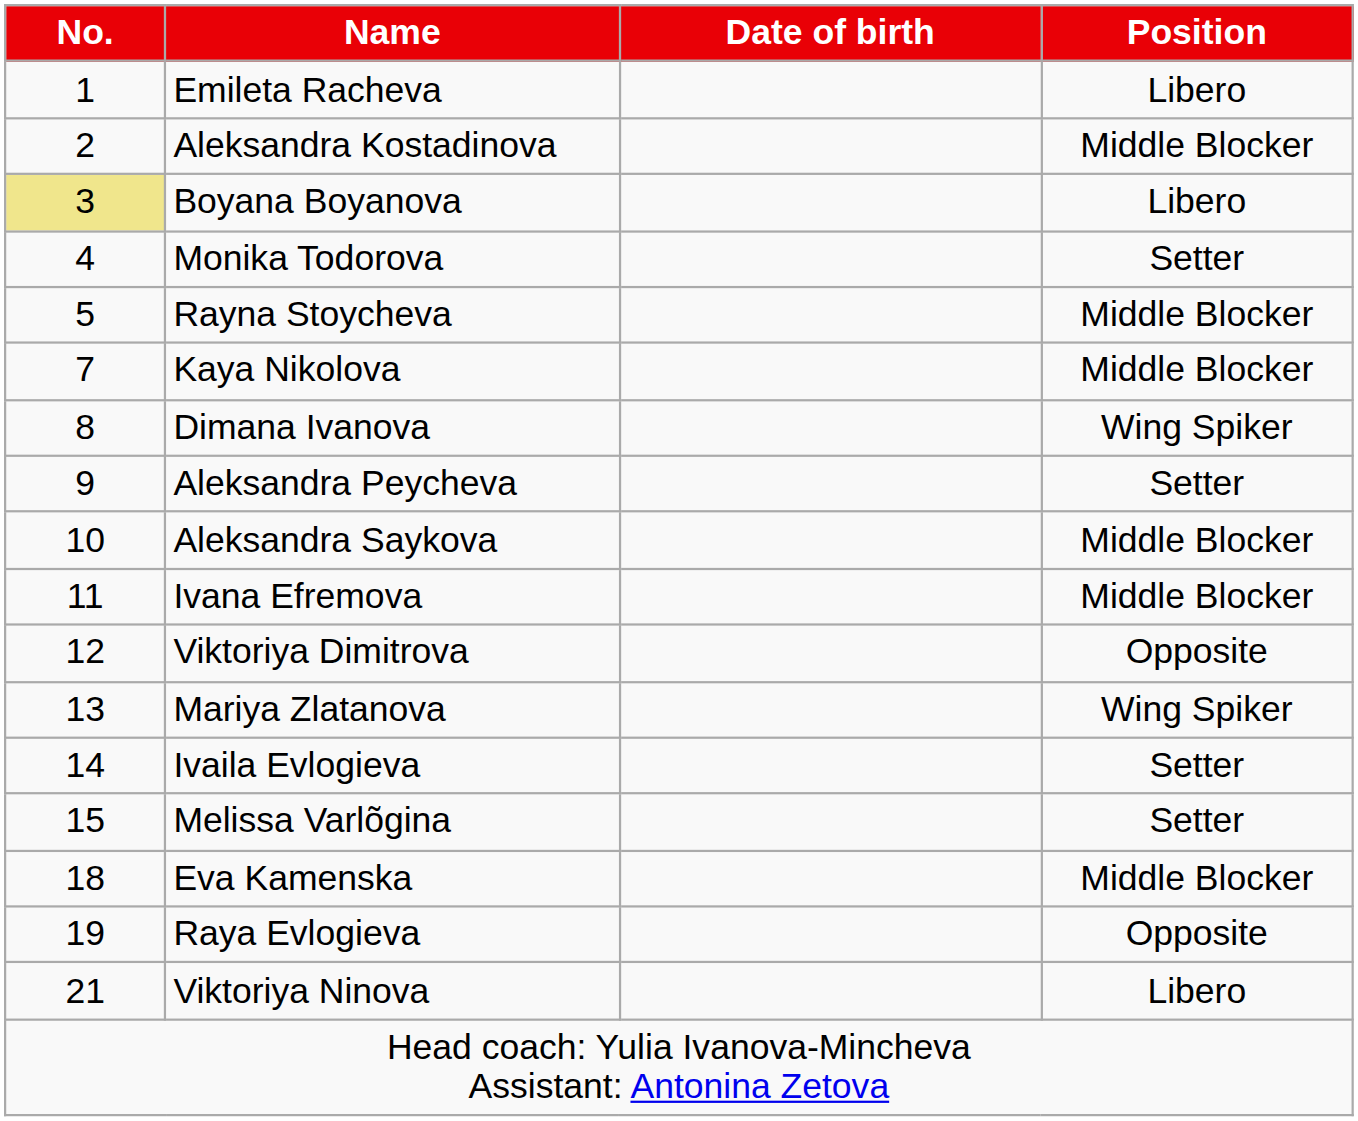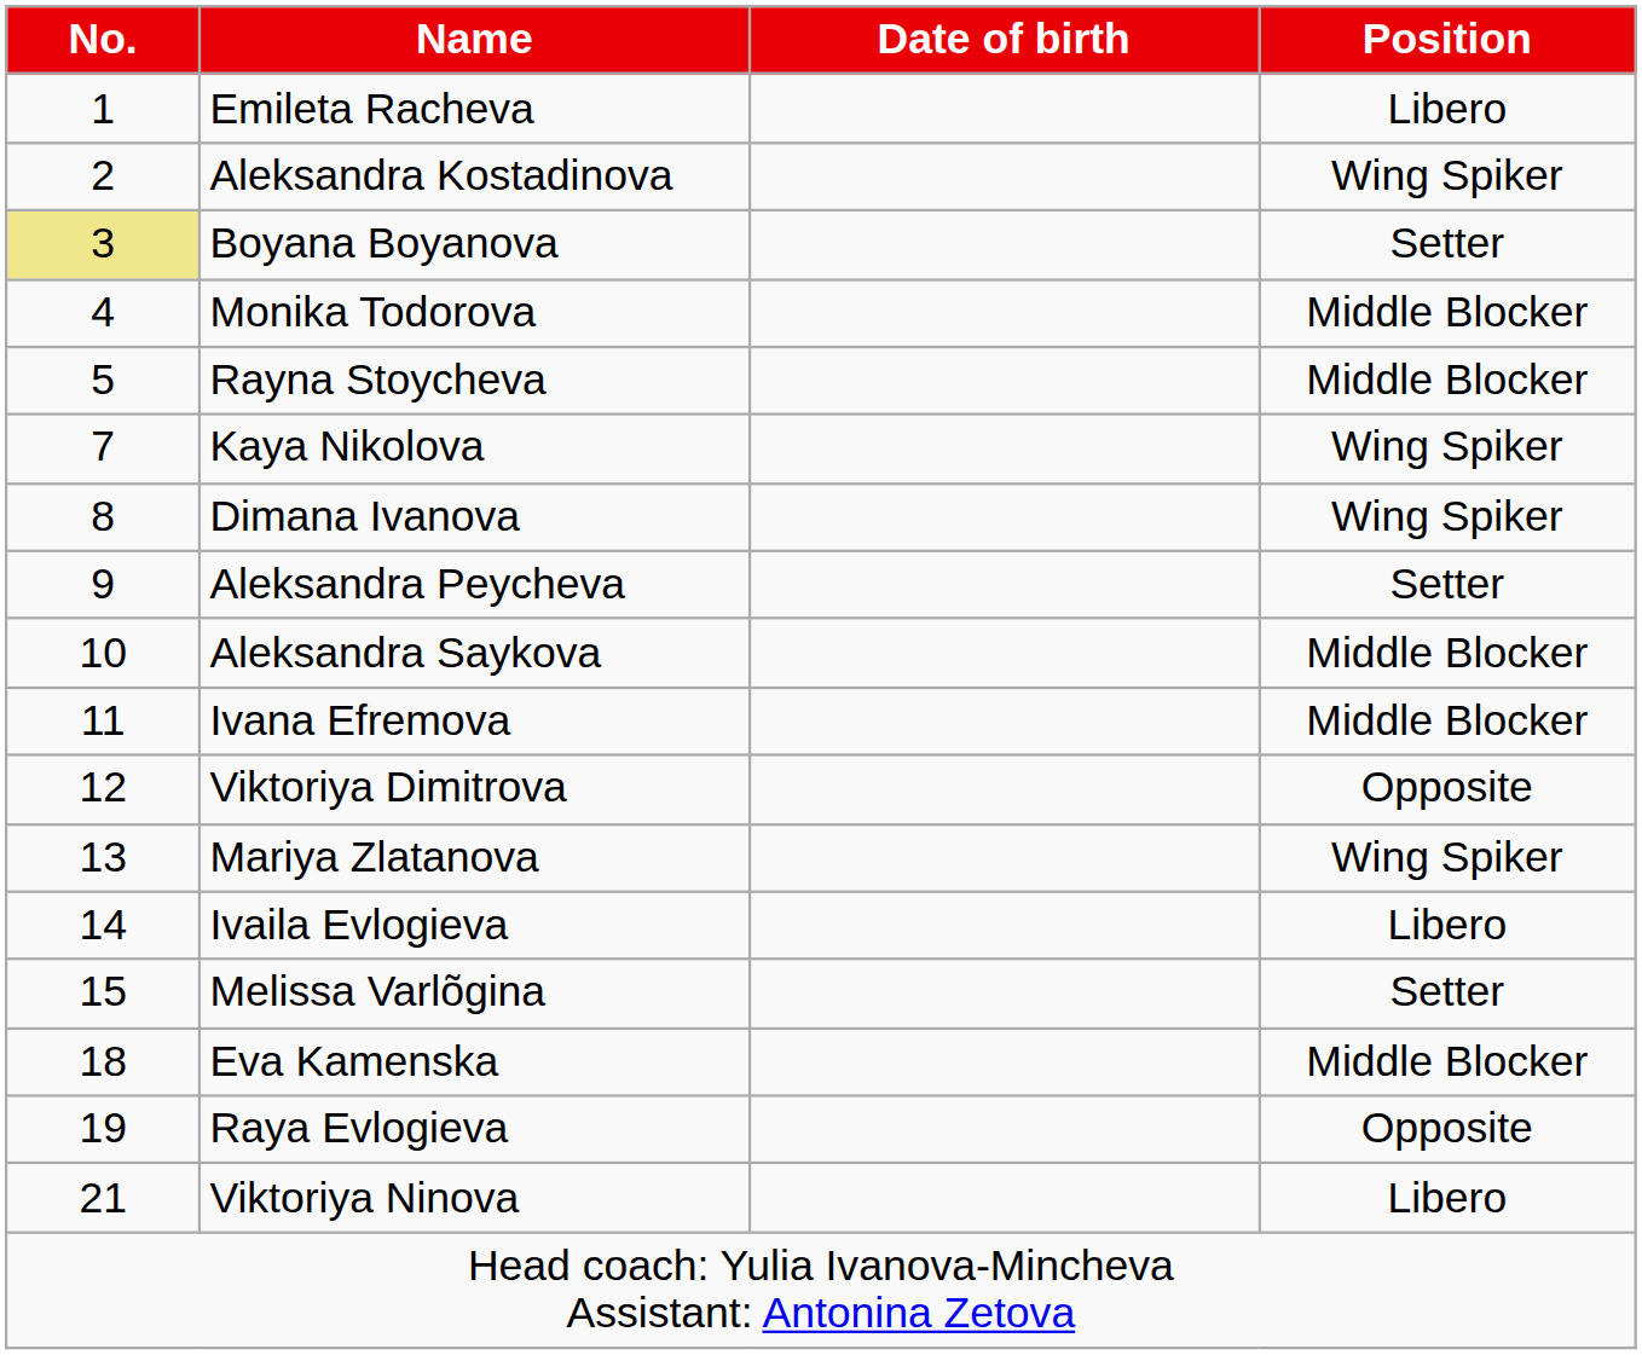Aleksandra Kostadinova | Position: Middle Blocker -> Wing Spiker
Boyana Boyanova | Position: Libero -> Setter
Monika Todorova | Position: Setter -> Middle Blocker
Kaya Nikolova | Position: Middle Blocker -> Wing Spiker
Ivaila Evlogieva | Position: Setter -> Libero
